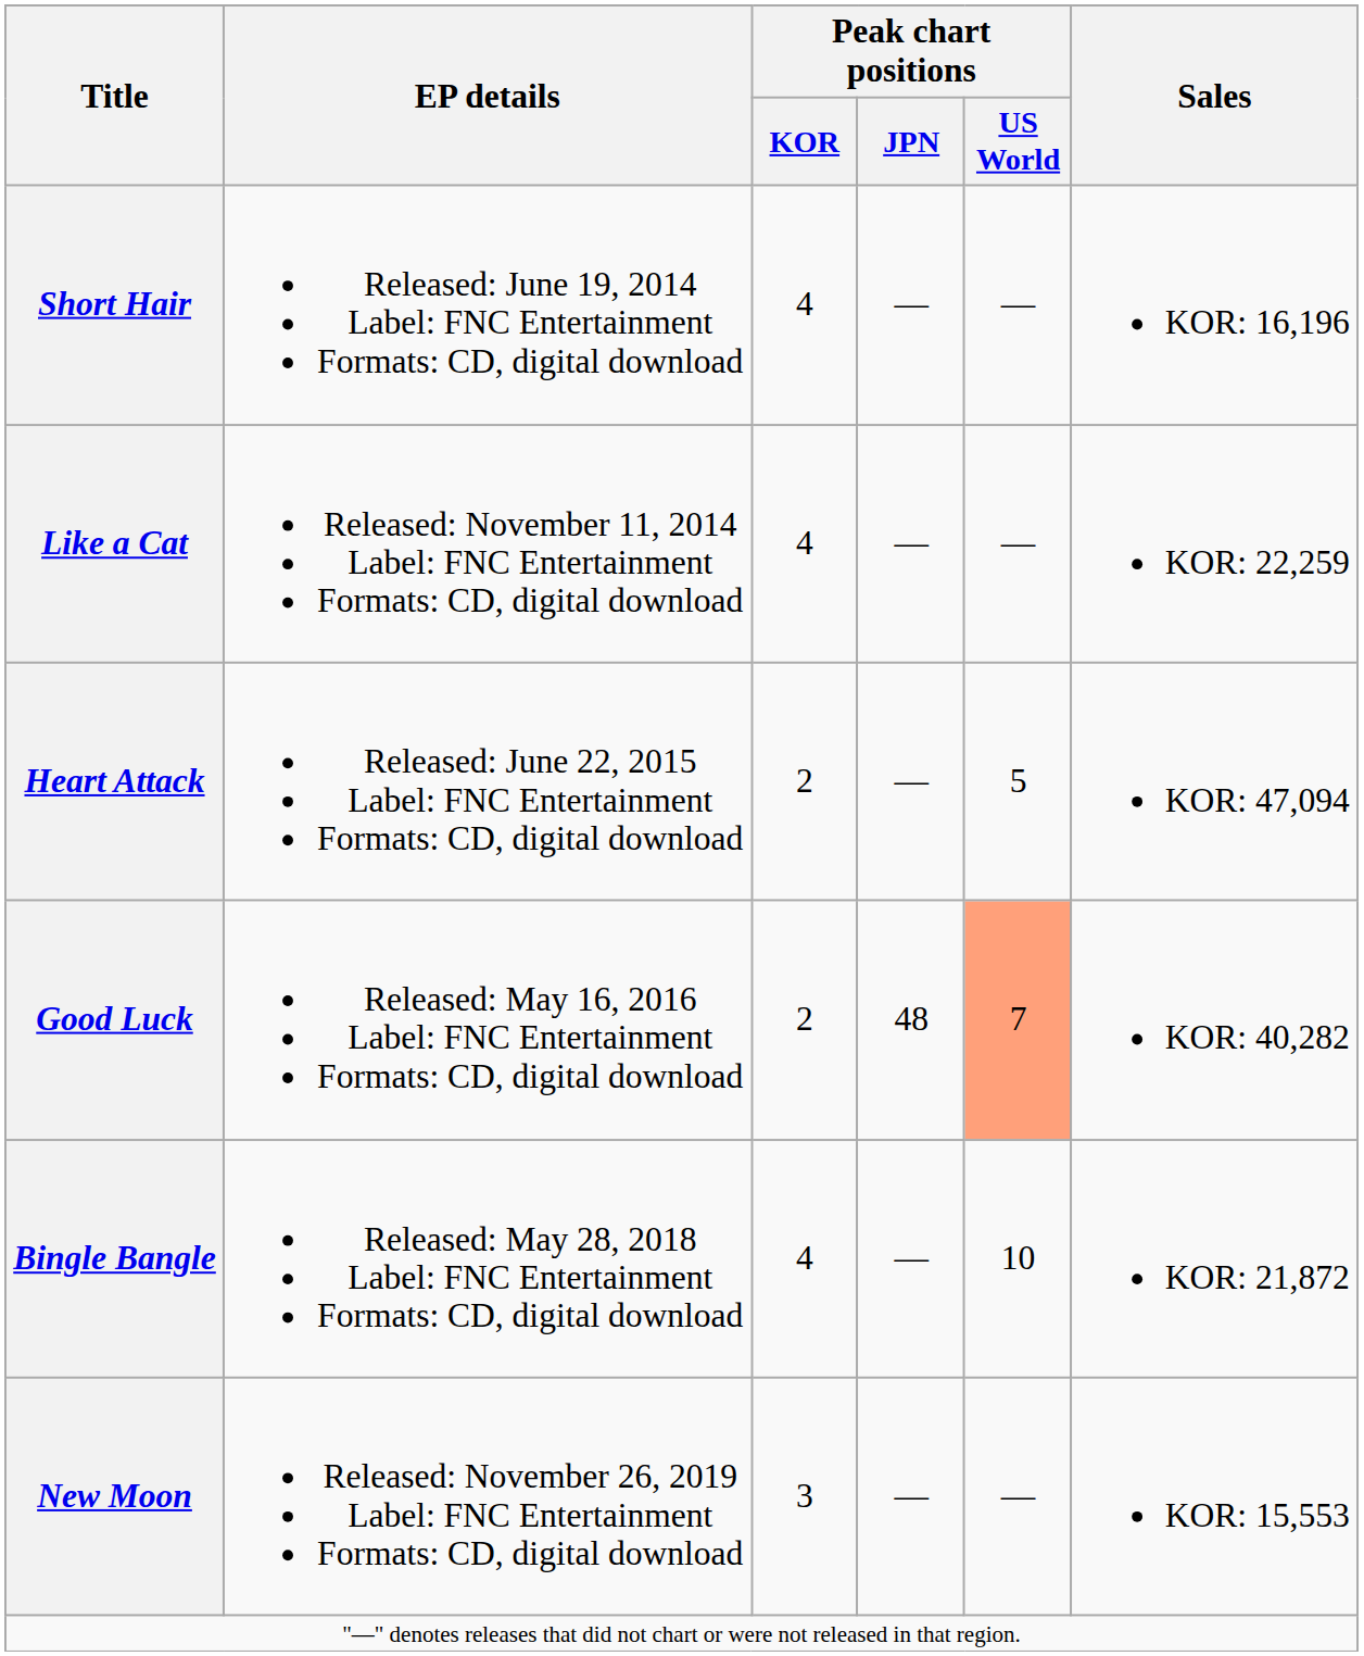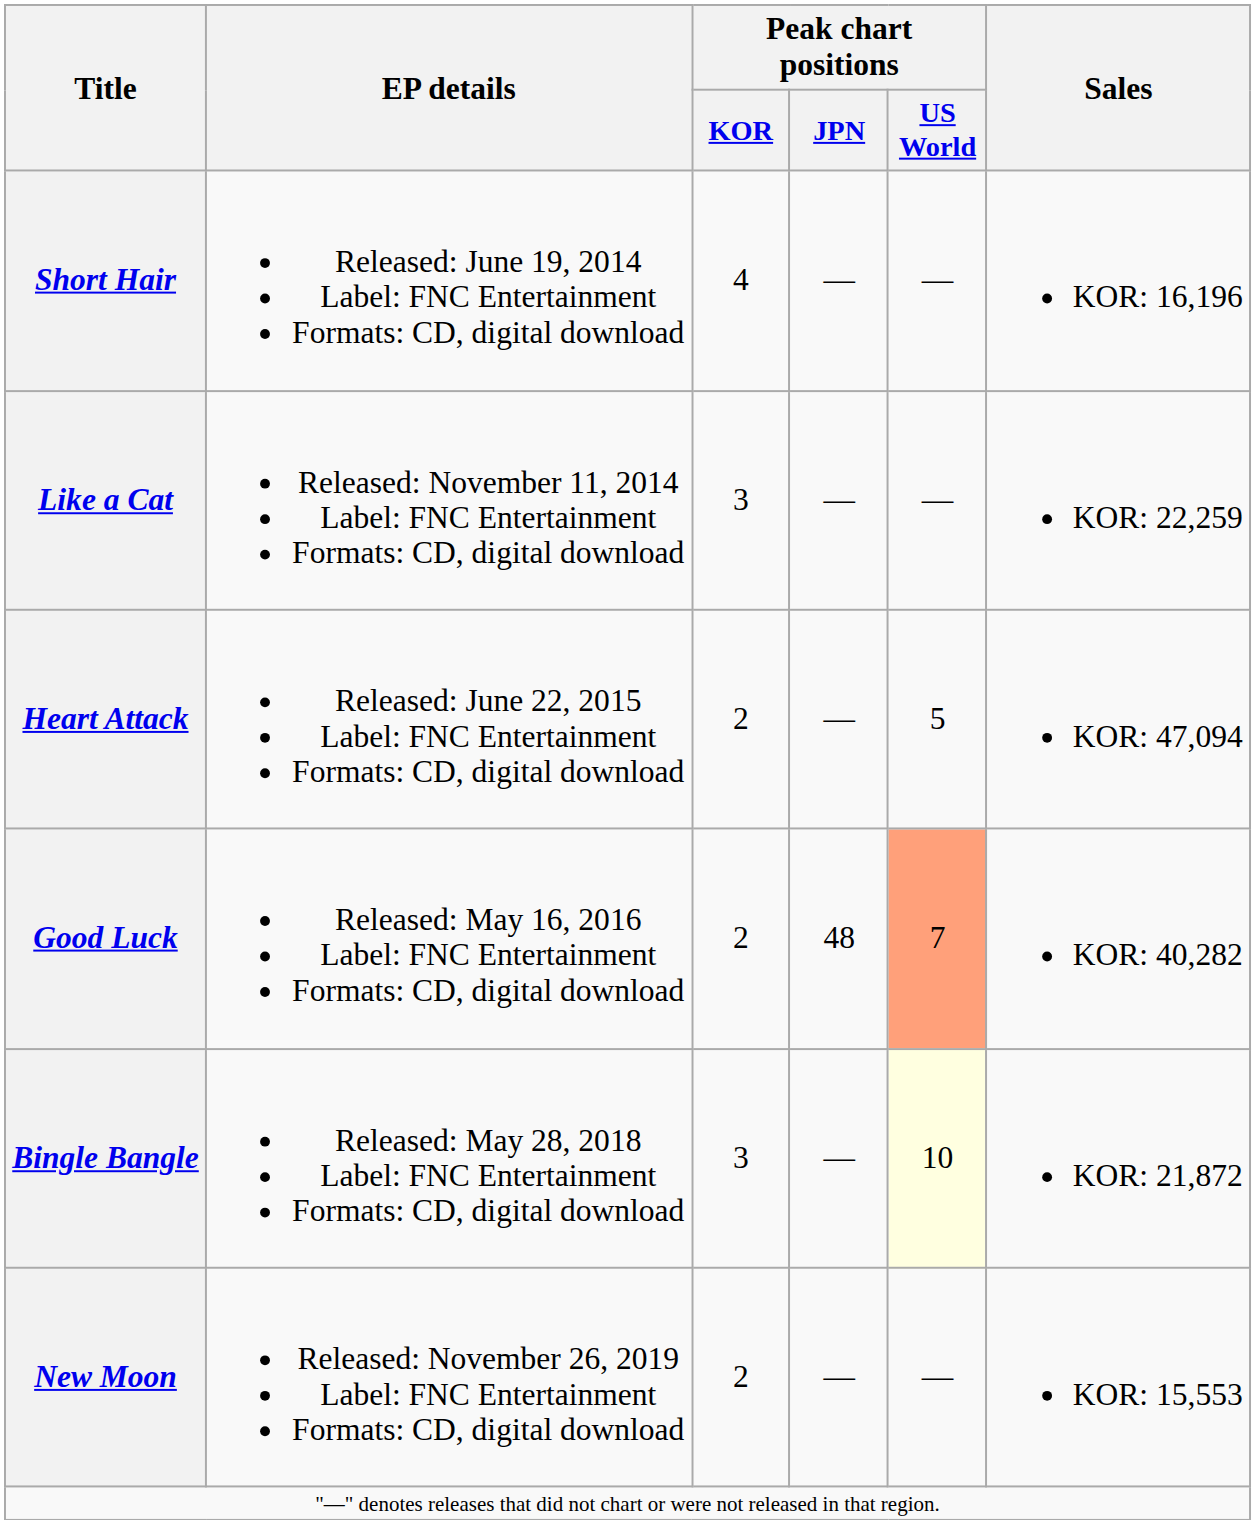Like a Cat | Peak chart positions / KOR: 4 -> 3
Bingle Bangle | Peak chart positions / KOR: 4 -> 3
Bingle Bangle | Peak chart positions / US World: no background -> lightyellow background
New Moon | Peak chart positions / KOR: 3 -> 2
